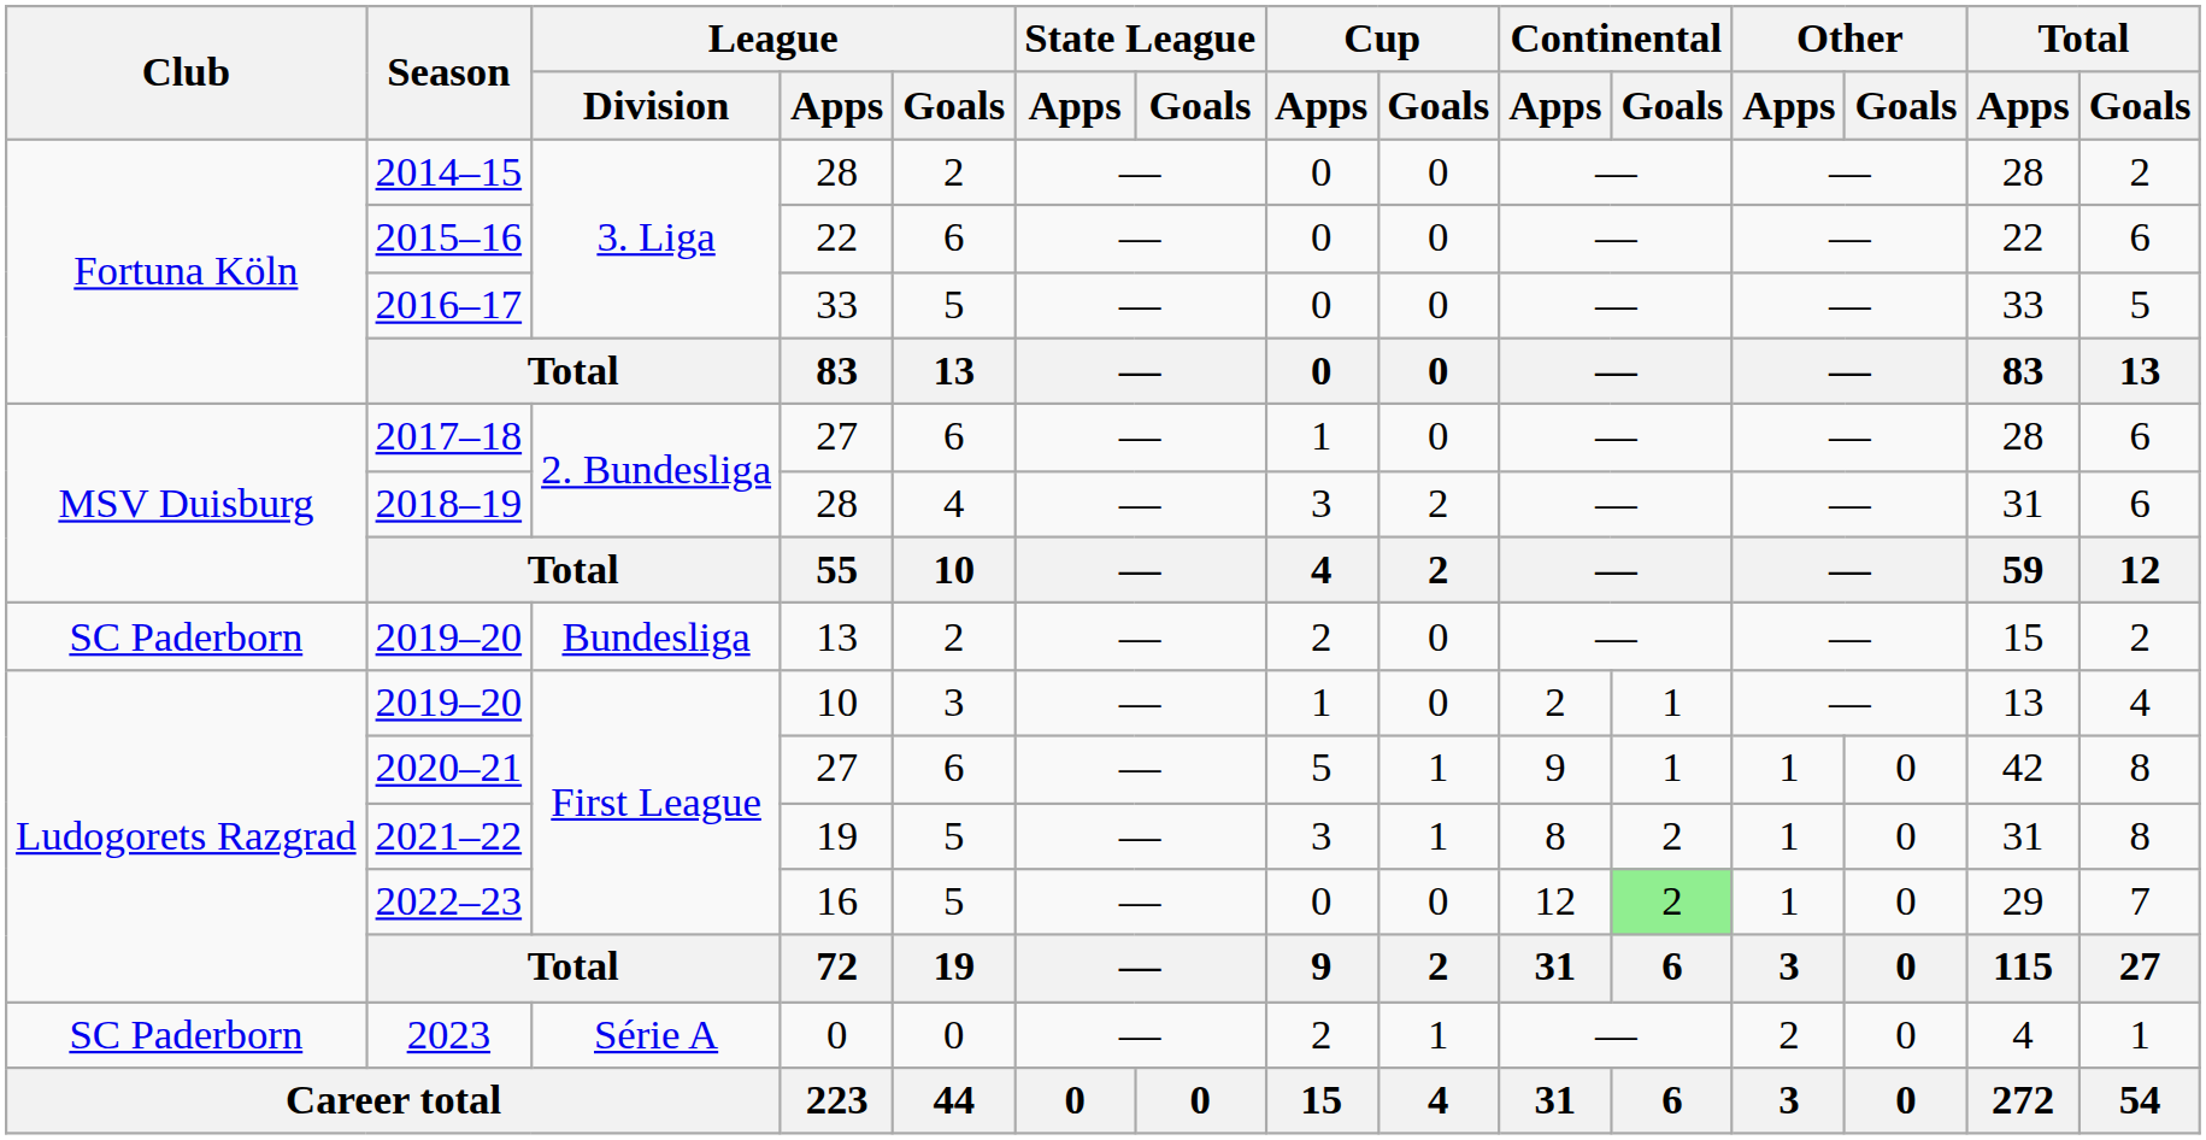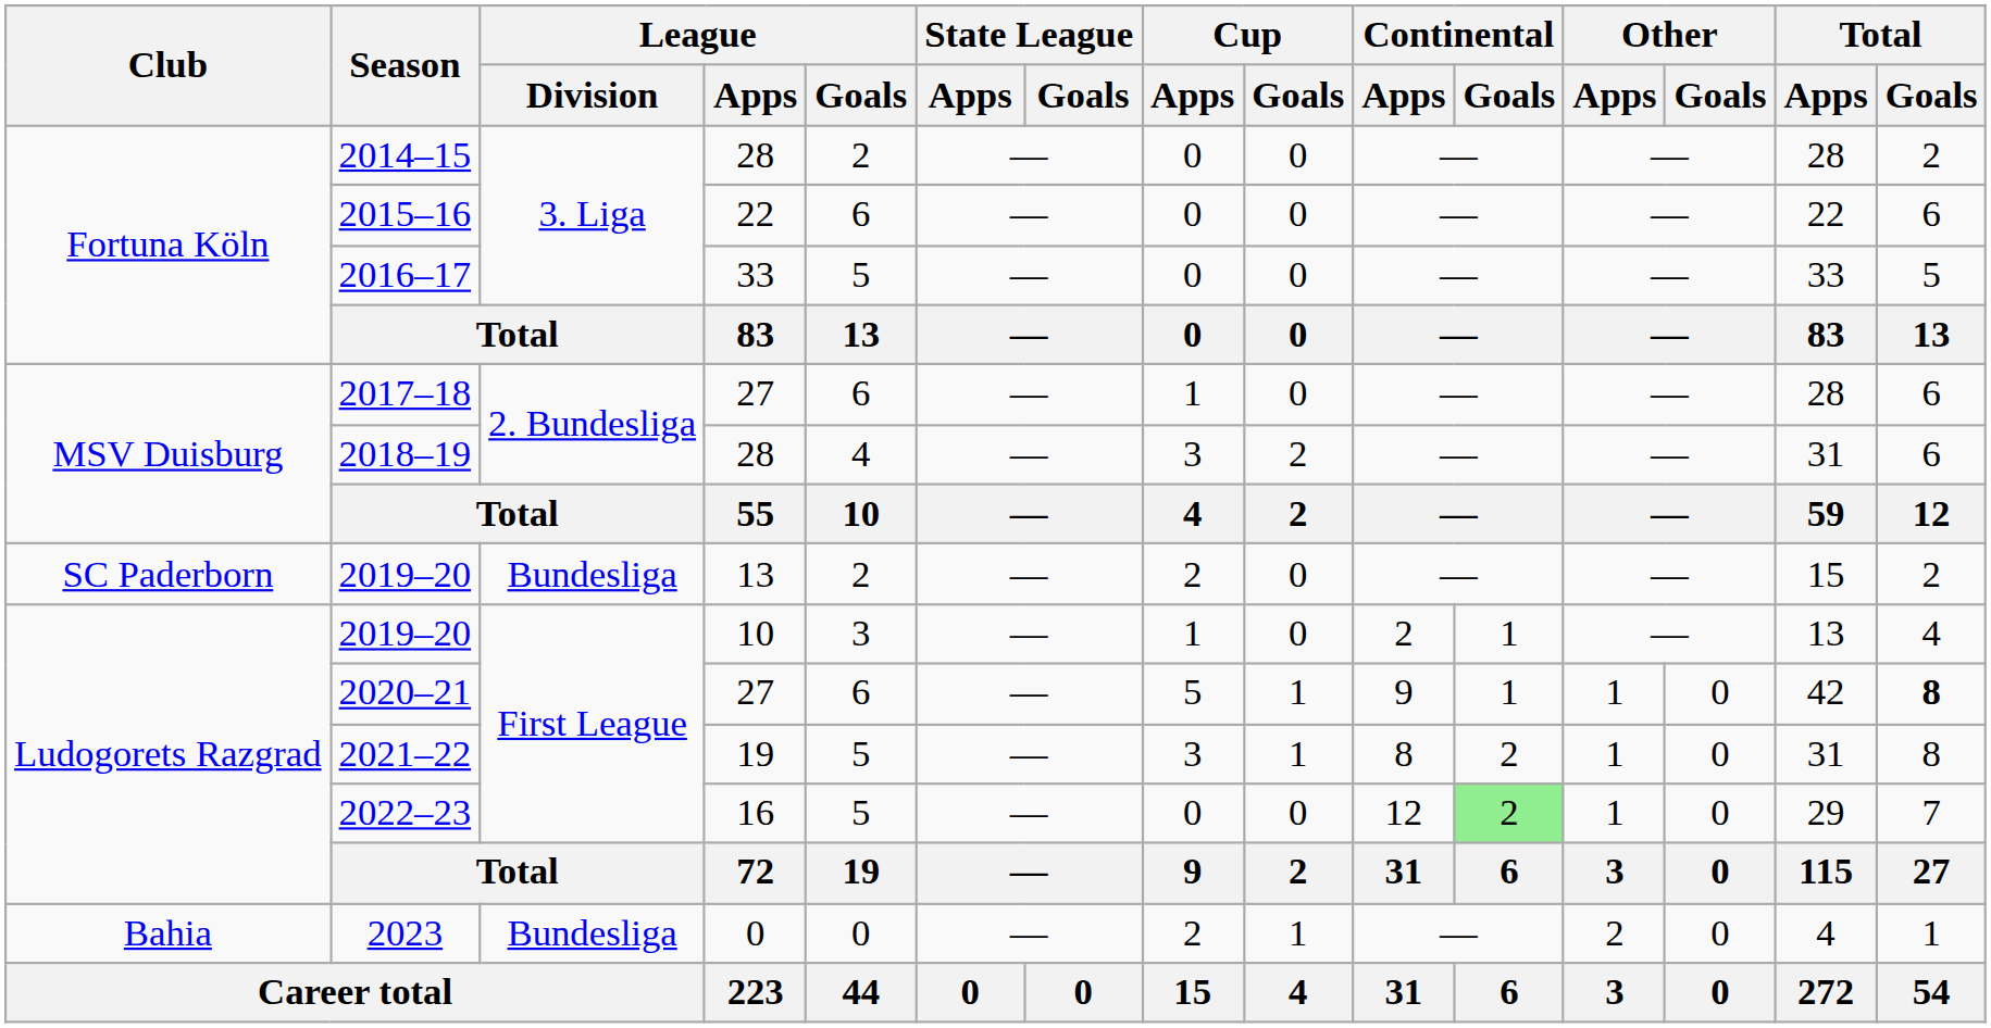2020–21 | Total / Goals: normal -> bold
2023 | Club: SC Paderborn -> Bahia
2023 | League / Division: Série A -> Bundesliga
